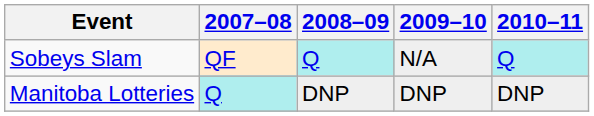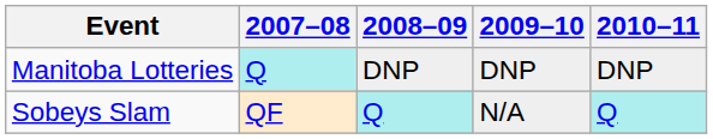rows swapped: Sobeys Slam <-> Manitoba Lotteries
